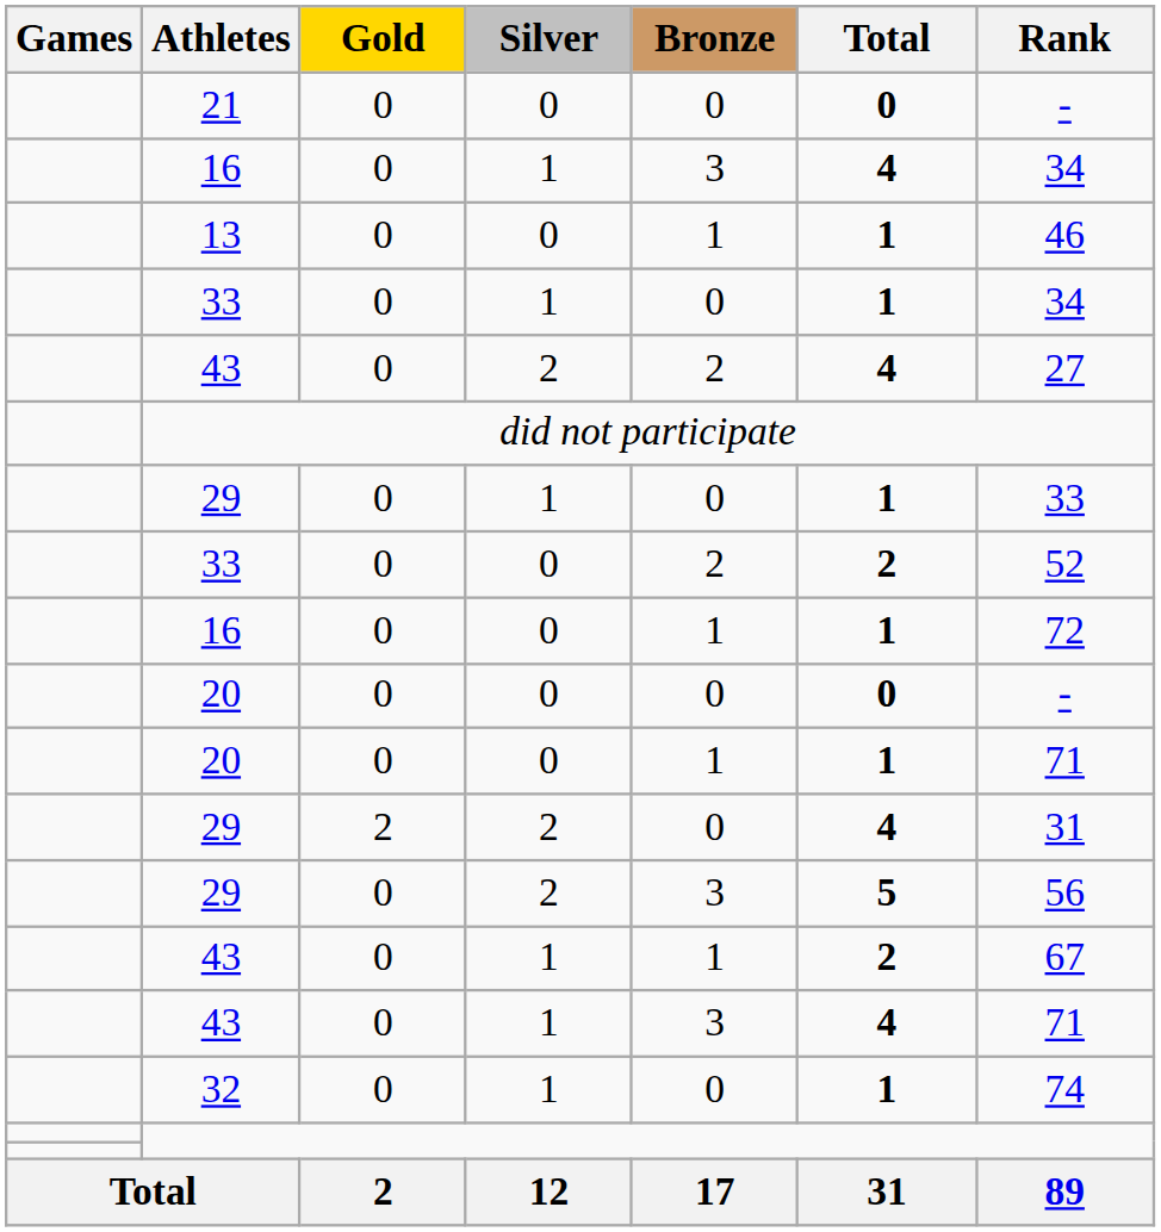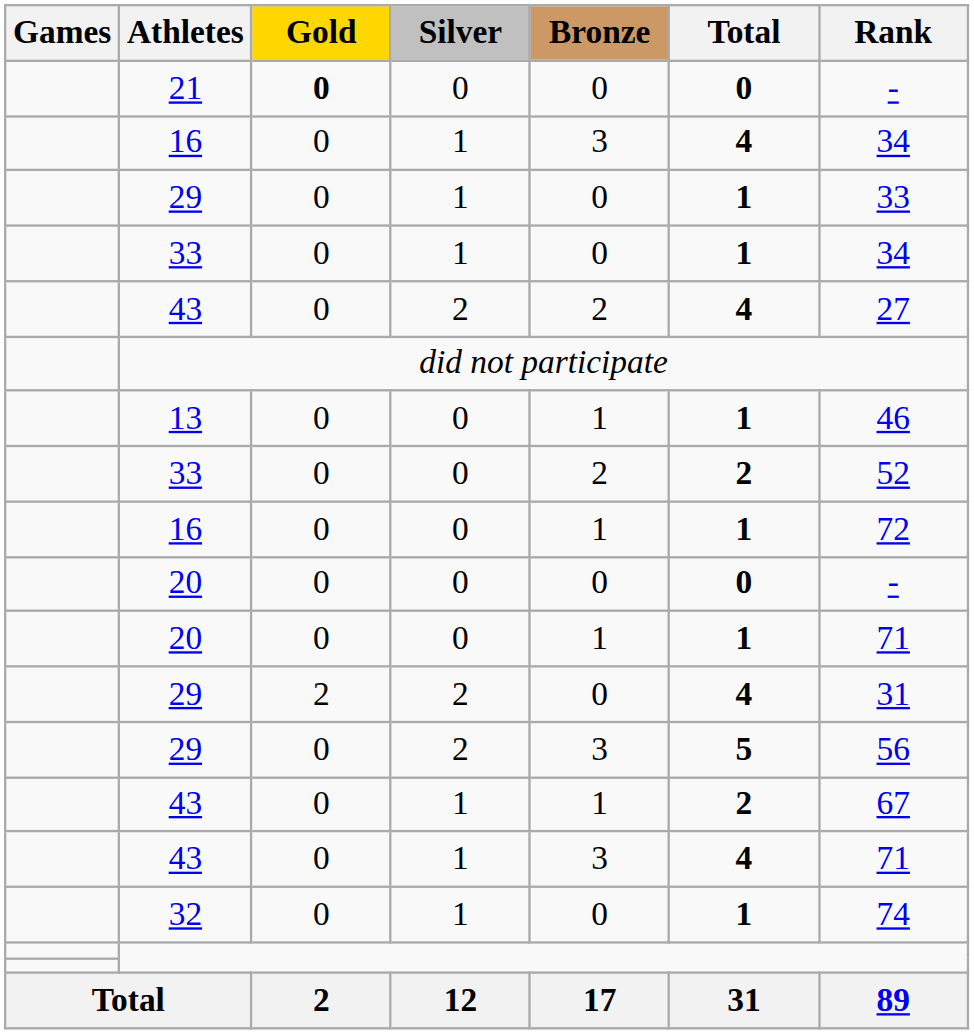21 | Gold: normal -> bold
rows swapped: 29 / 1 <-> 13
